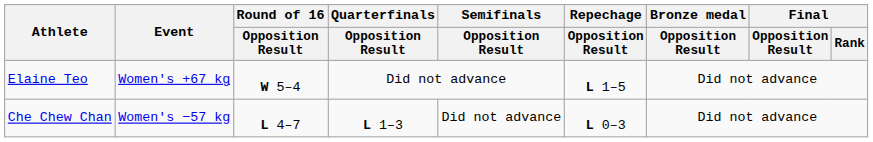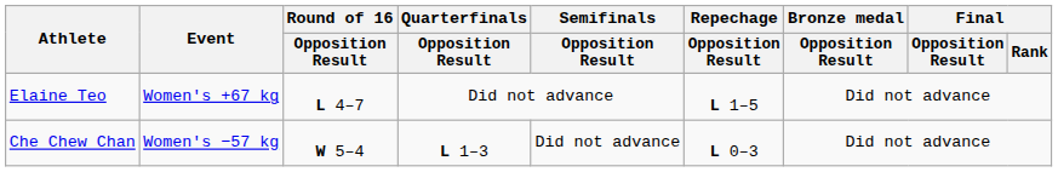Elaine Teo | Round of 16 / Opposition Result: W 5–4 -> L 4–7
Che Chew Chan | Round of 16 / Opposition Result: L 4–7 -> W 5–4
